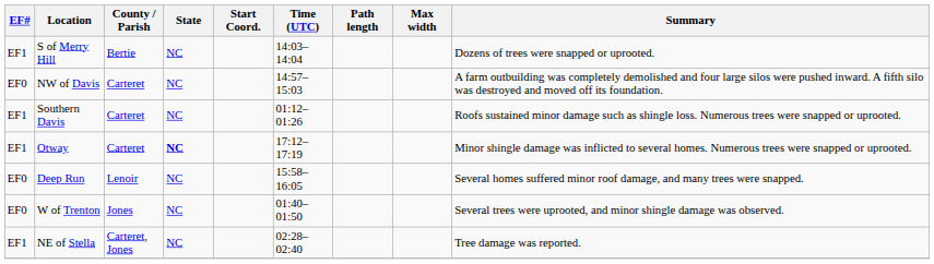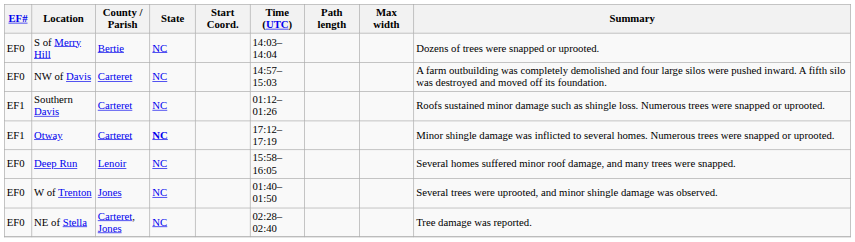S of Merry Hill | EF#: EF1 -> EF0
NE of Stella | EF#: EF1 -> EF0
